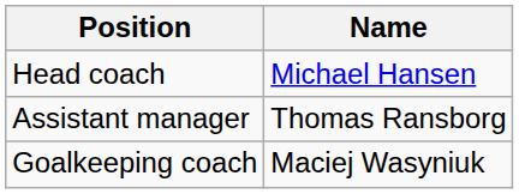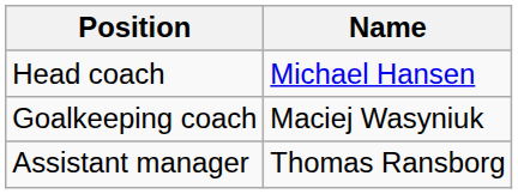rows swapped: Assistant manager <-> Goalkeeping coach
